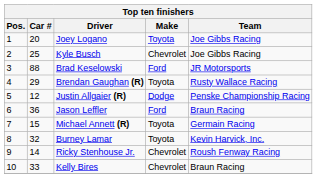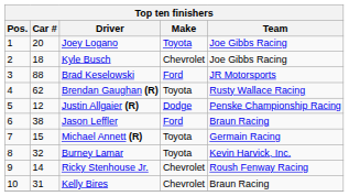Kyle Busch | Car #: 25 -> 18
Brendan Gaughan (R) | Car #: 29 -> 62
Jason Leffler | Car #: 36 -> 38
Kelly Bires | Car #: 33 -> 31
